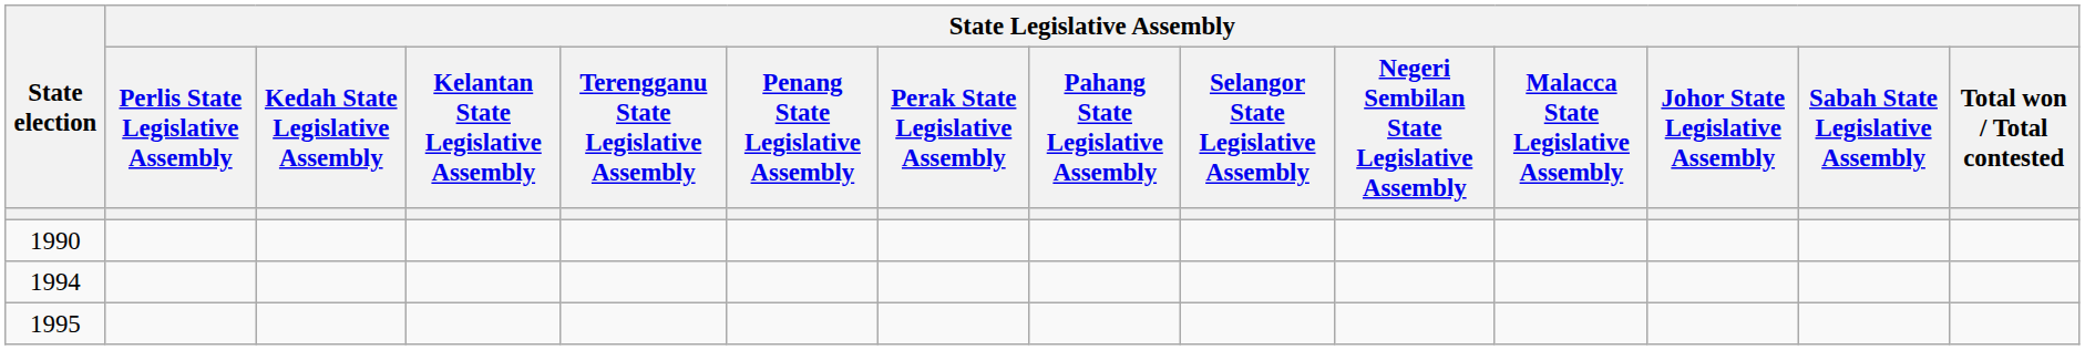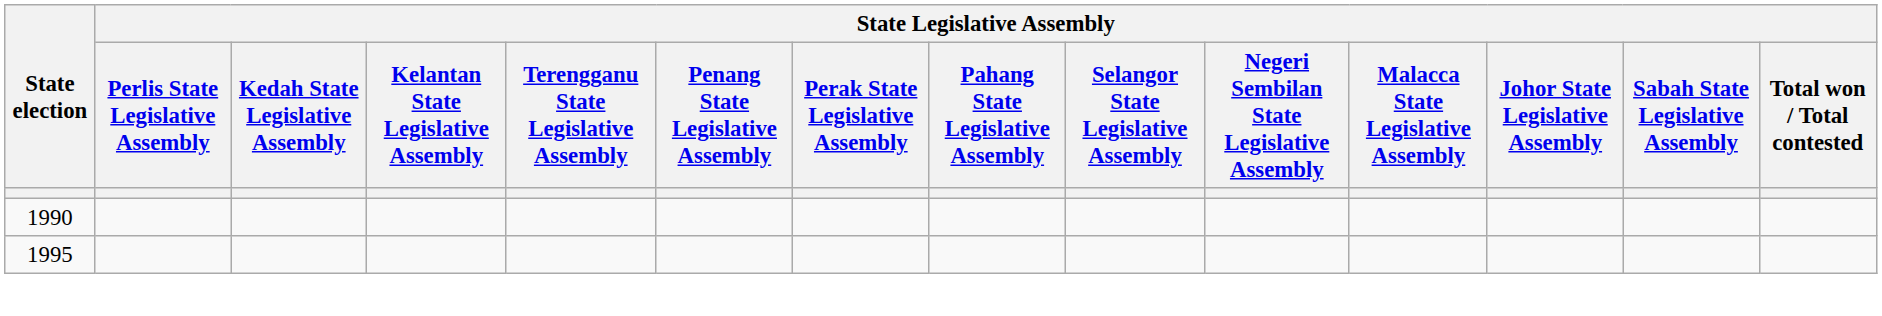- row: 1994
